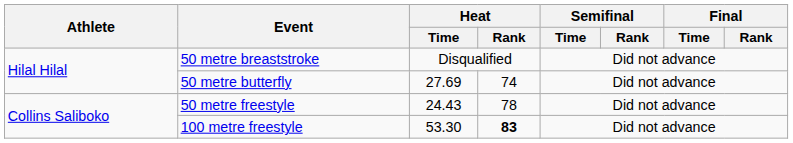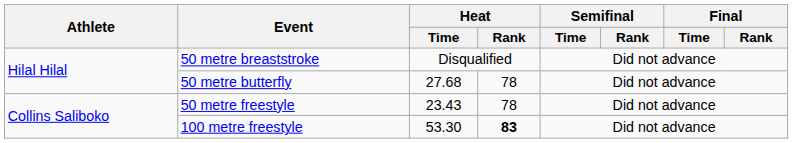50 metre butterfly | Heat / Time: 27.69 -> 27.68
50 metre butterfly | Heat / Rank: 74 -> 78
50 metre freestyle | Heat / Time: 24.43 -> 23.43
